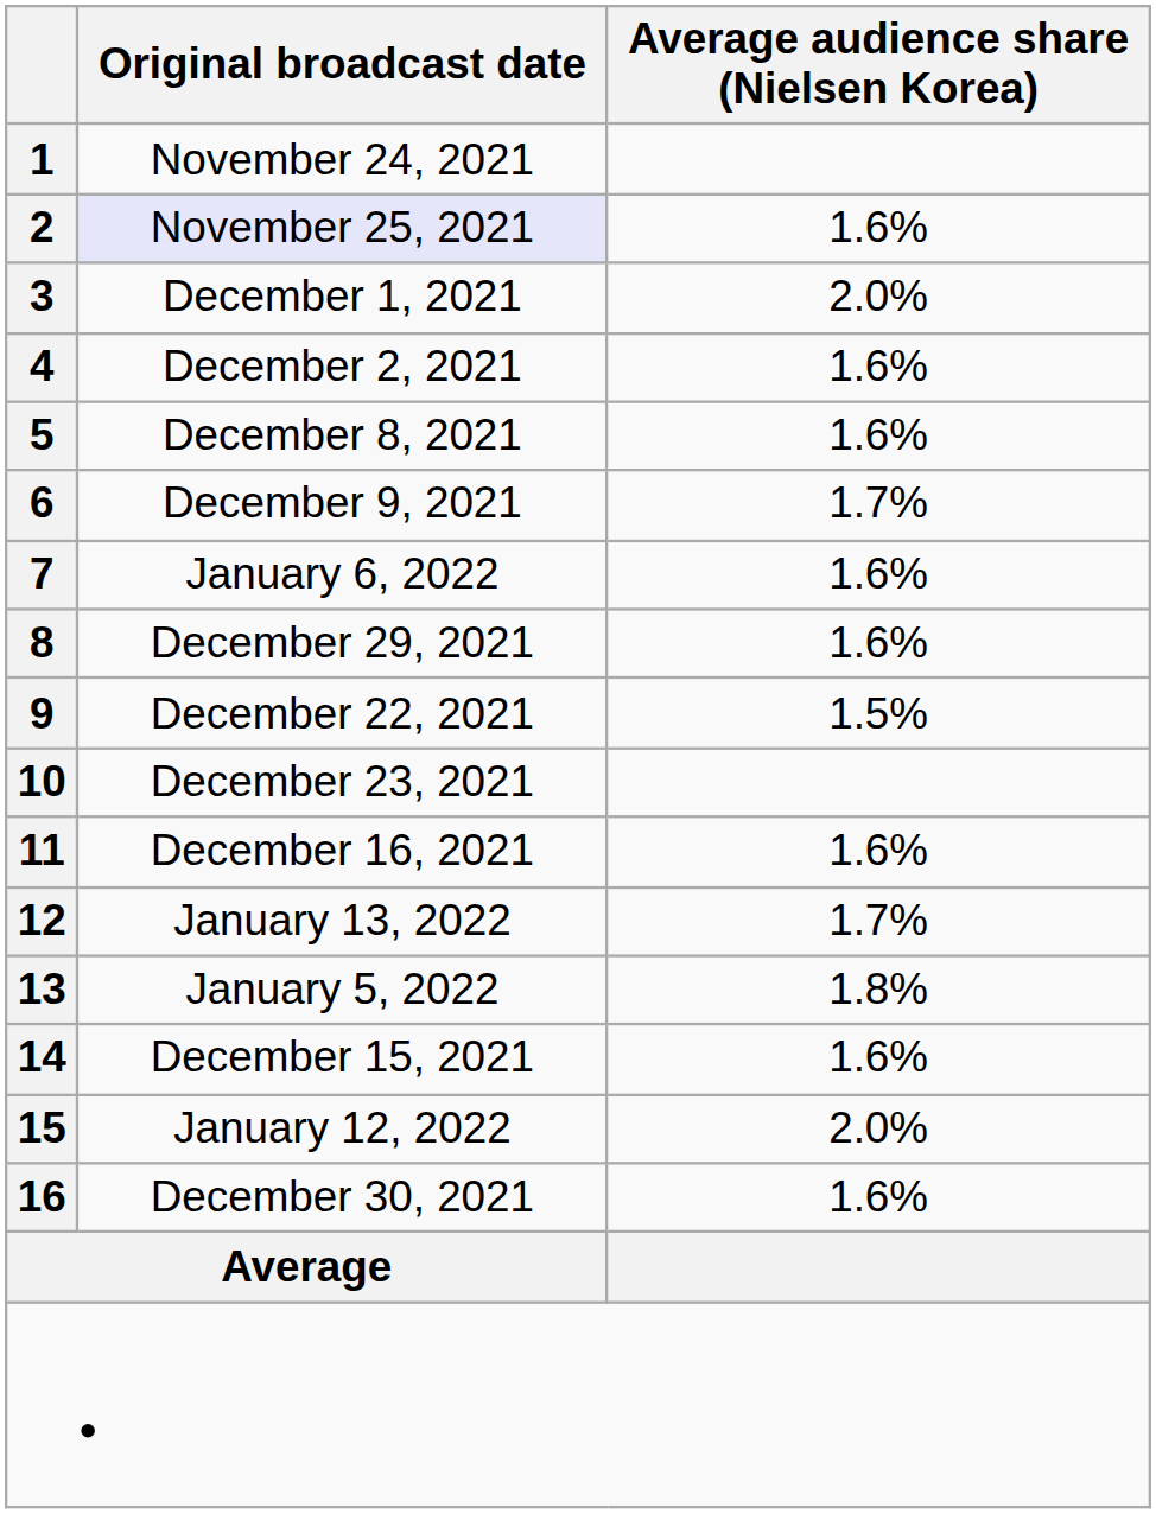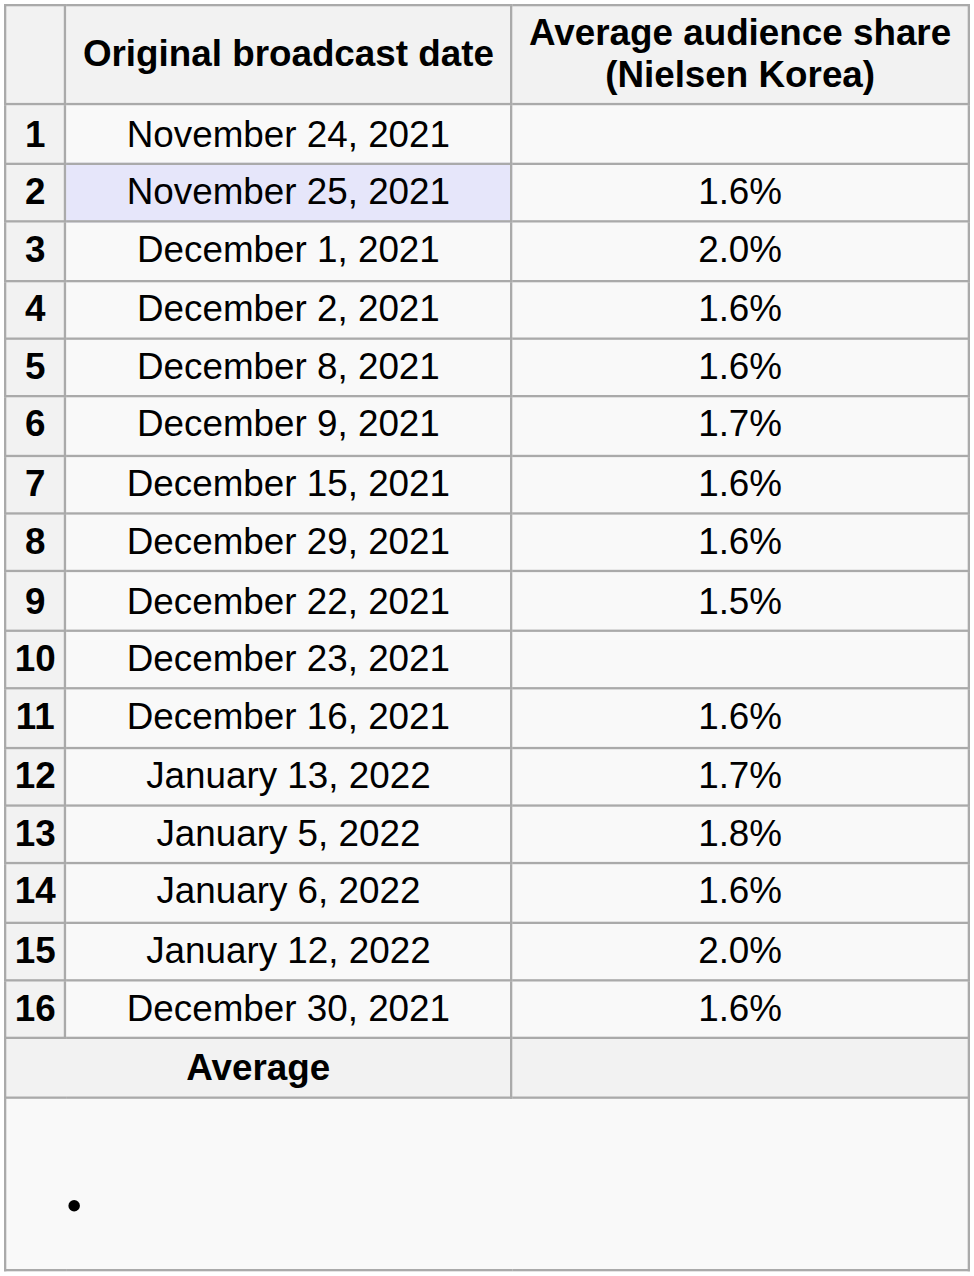7 | Original broadcast date: January 6, 2022 -> December 15, 2021
14 | Original broadcast date: December 15, 2021 -> January 6, 2022
